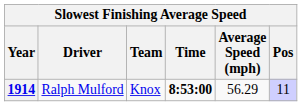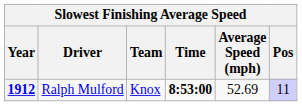Ralph Mulford | Year: 1914 -> 1912
Ralph Mulford | Average Speed (mph): 56.29 -> 52.69
